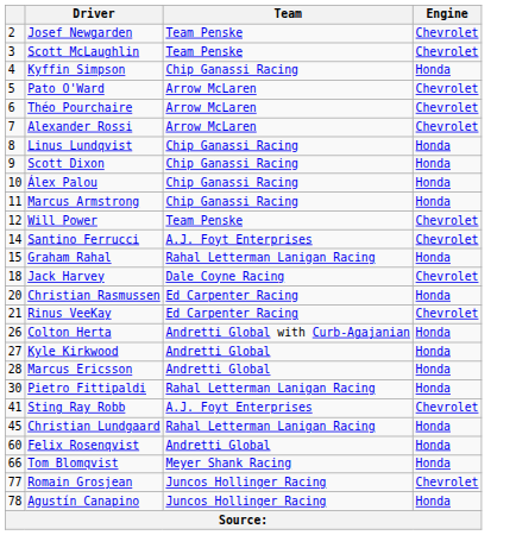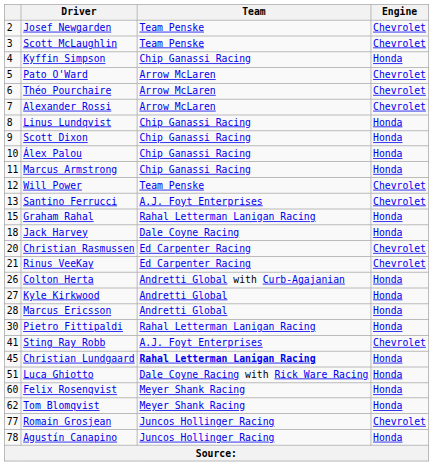Santino Ferrucci | column 1: 14 -> 13
Jack Harvey | Engine: Chevrolet -> Honda
Christian Rasmussen | Engine: Honda -> Chevrolet
Christian Lundgaard | Team: normal -> bold
+ row: 51 | Luca Ghiotto | Dale Coyne Racing with Rick Ware Racing | Honda
Felix Rosenqvist | Team: Andretti Global -> Meyer Shank Racing
Tom Blomqvist | column 1: 66 -> 62
